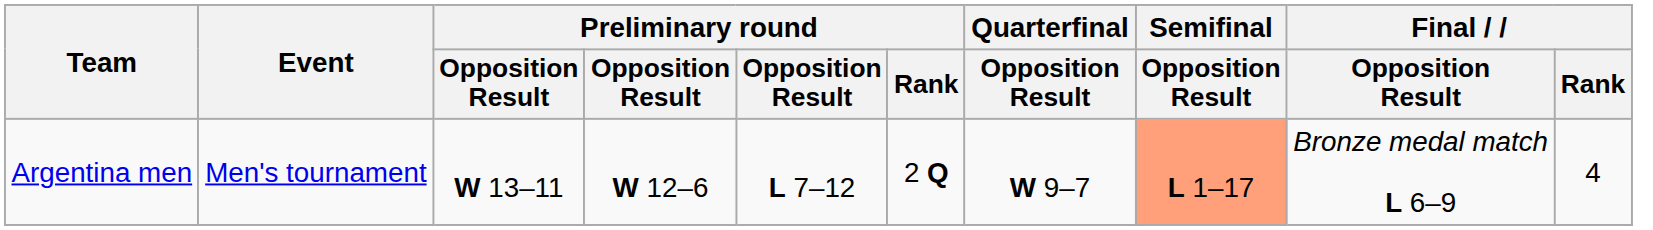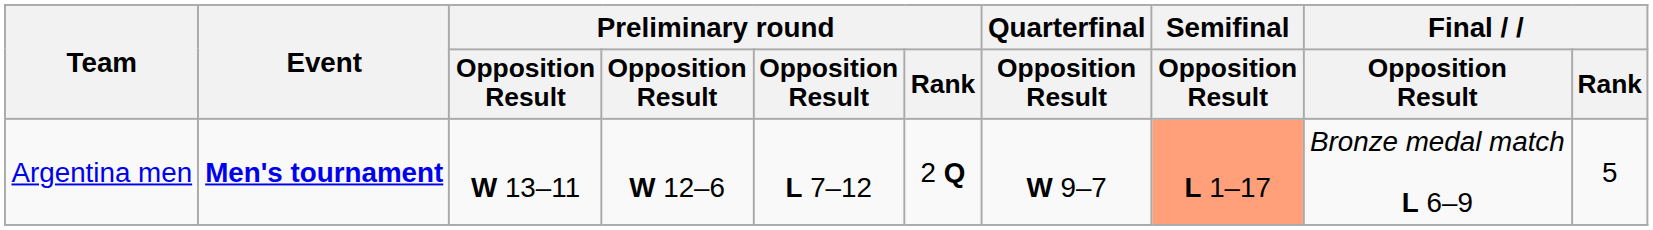Argentina men | Event: normal -> bold
Argentina men | Final / Rank: 4 -> 5
